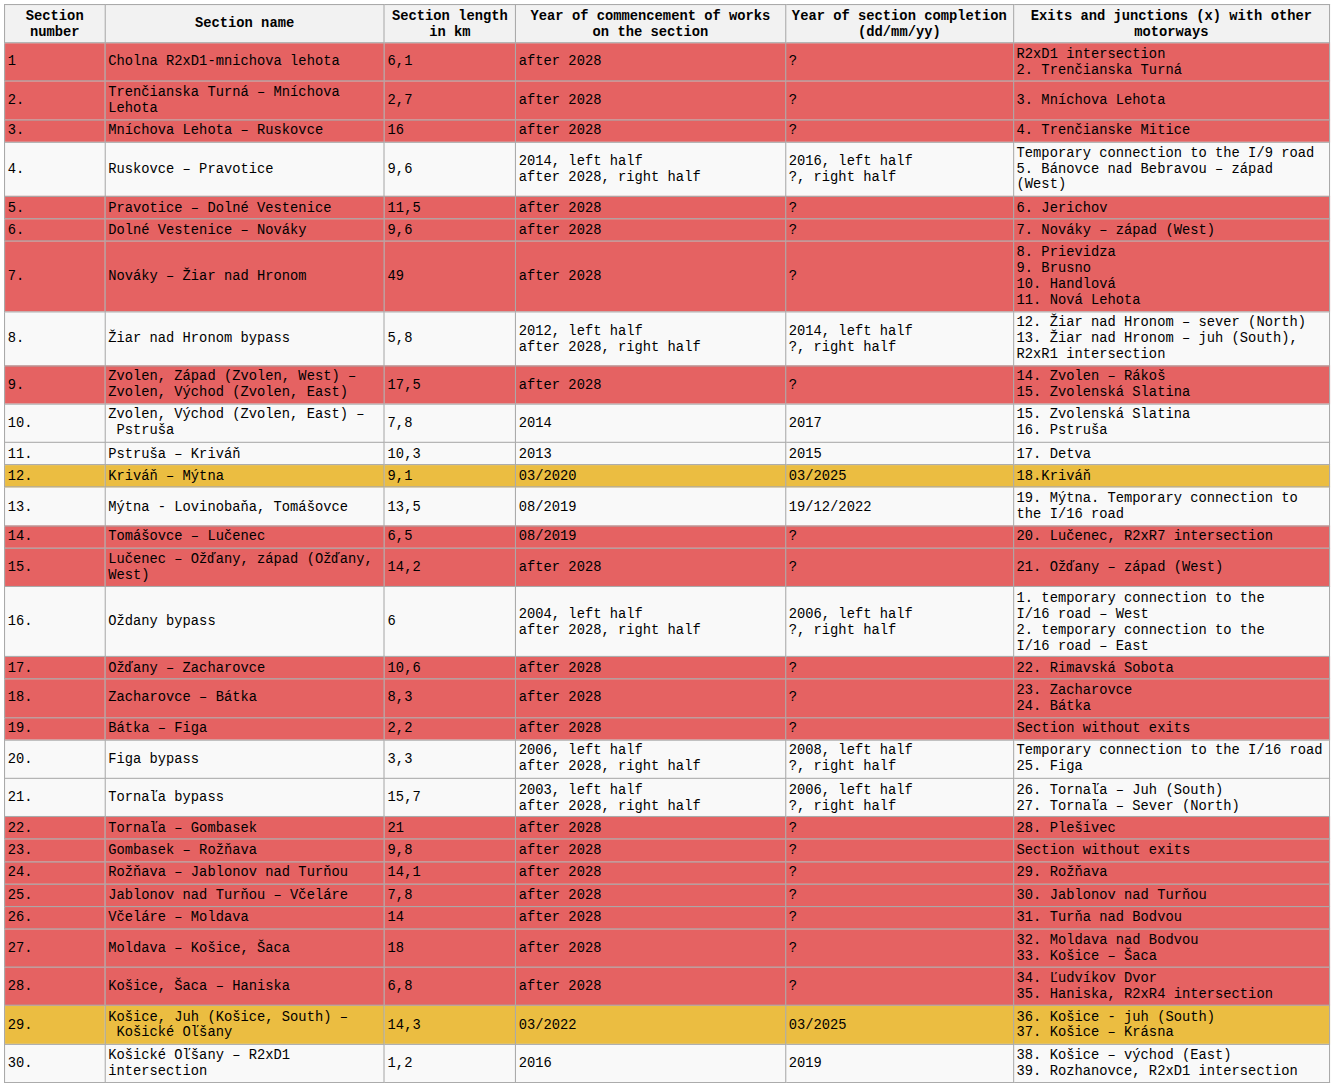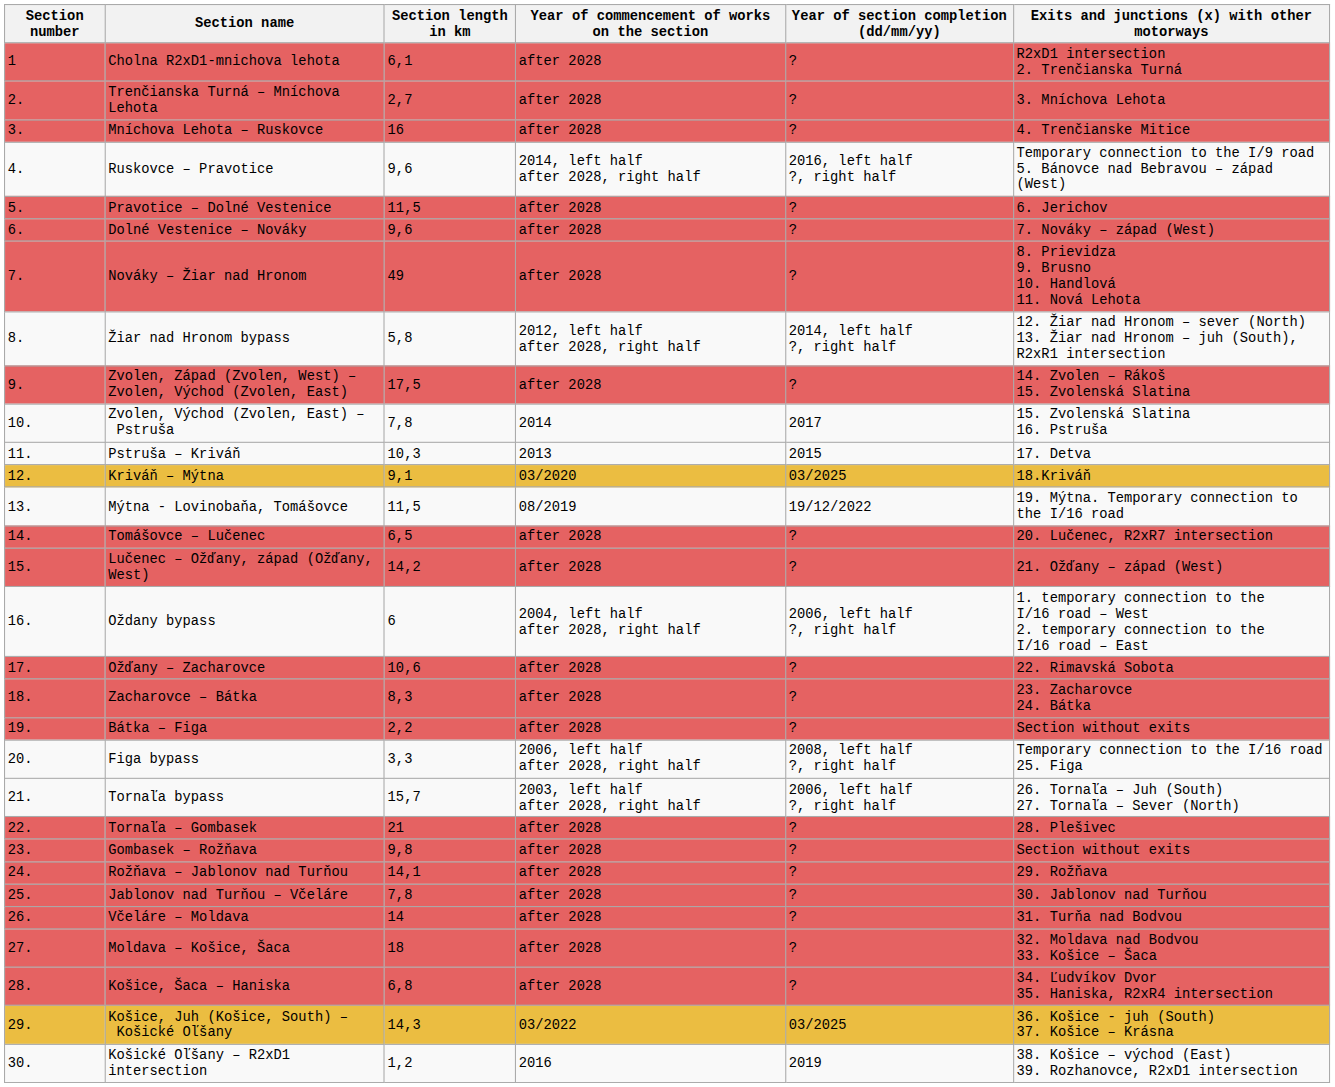Mýtna - Lovinobaňa, Tomášovce | Section length in km: 13,5 -> 11,5
Tomášovce – Lučenec | Year of commencement of works on the section: 08/2019 -> after 2028
